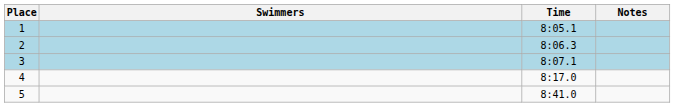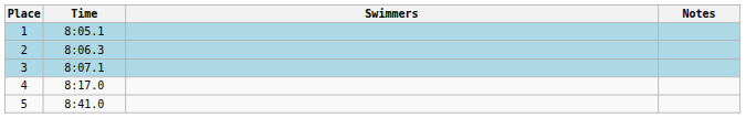columns swapped: Swimmers <-> Time
